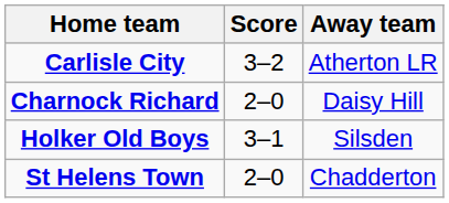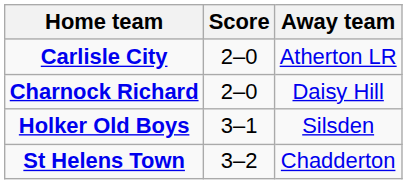Carlisle City | Score: 3–2 -> 2–0
St Helens Town | Score: 2–0 -> 3–2
